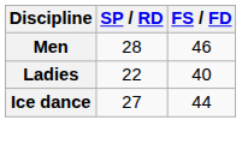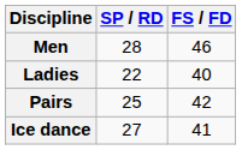+ row: Pairs | 25 | 42
Ice dance | FS / FD: 44 -> 41
